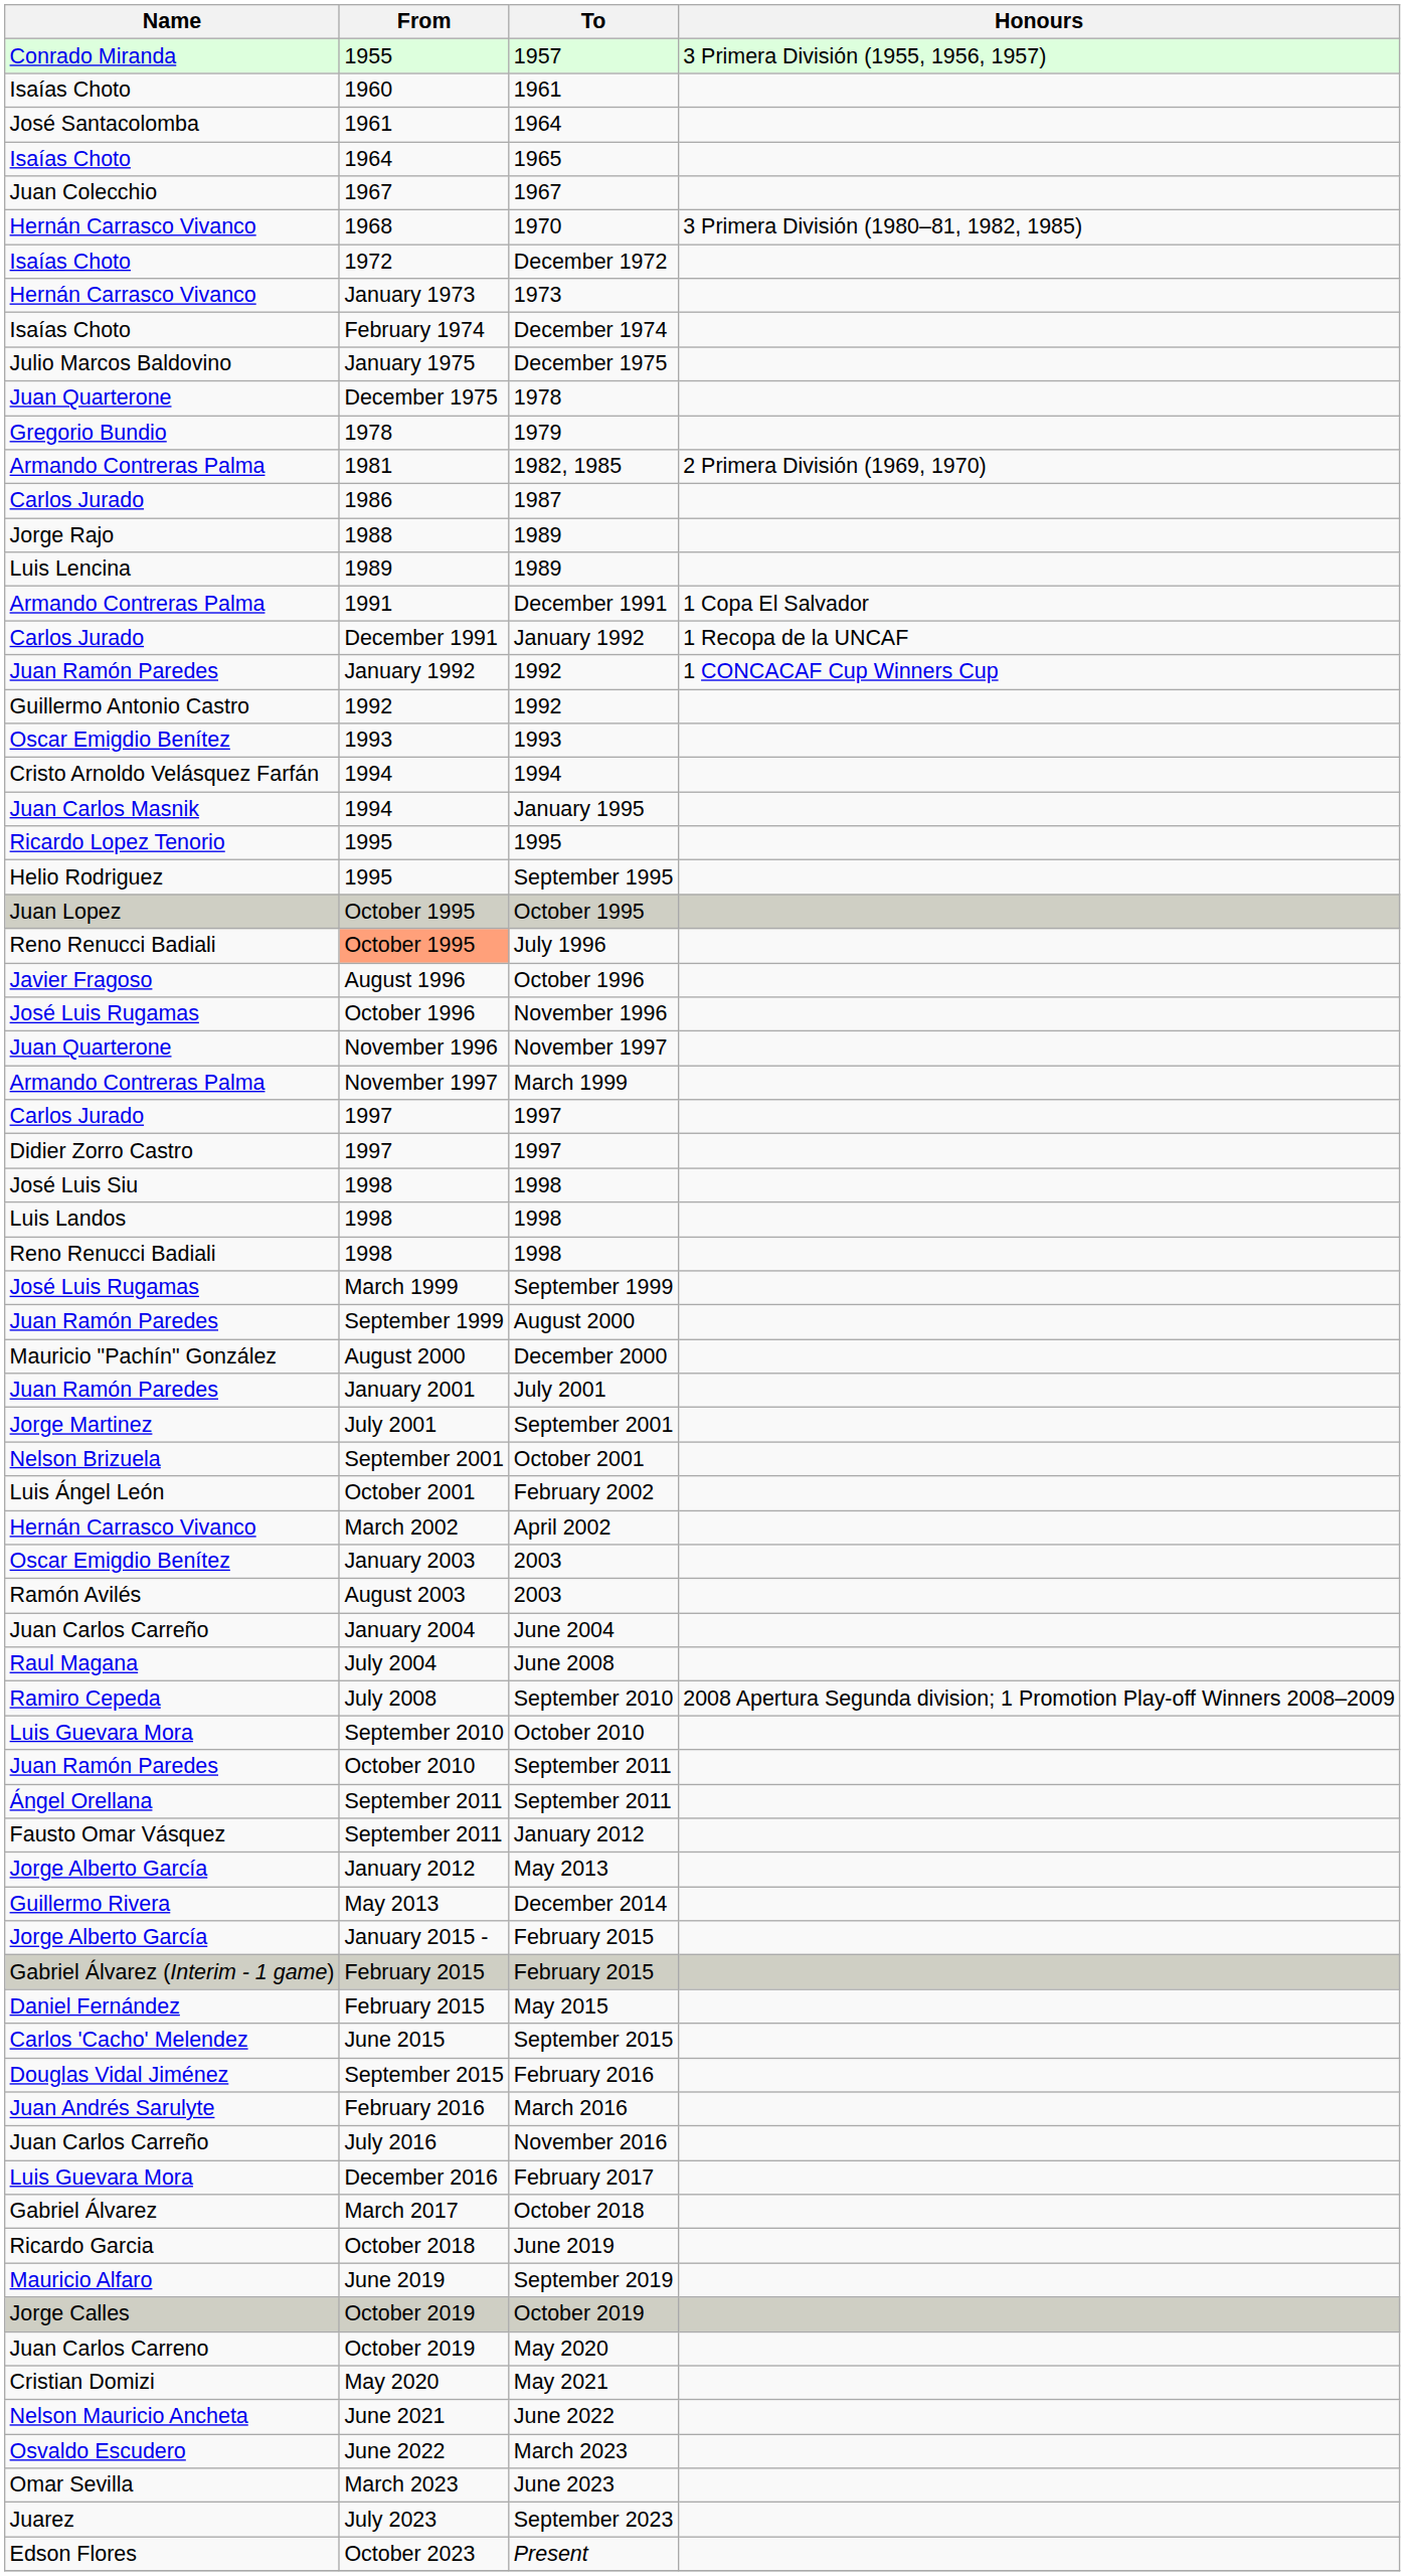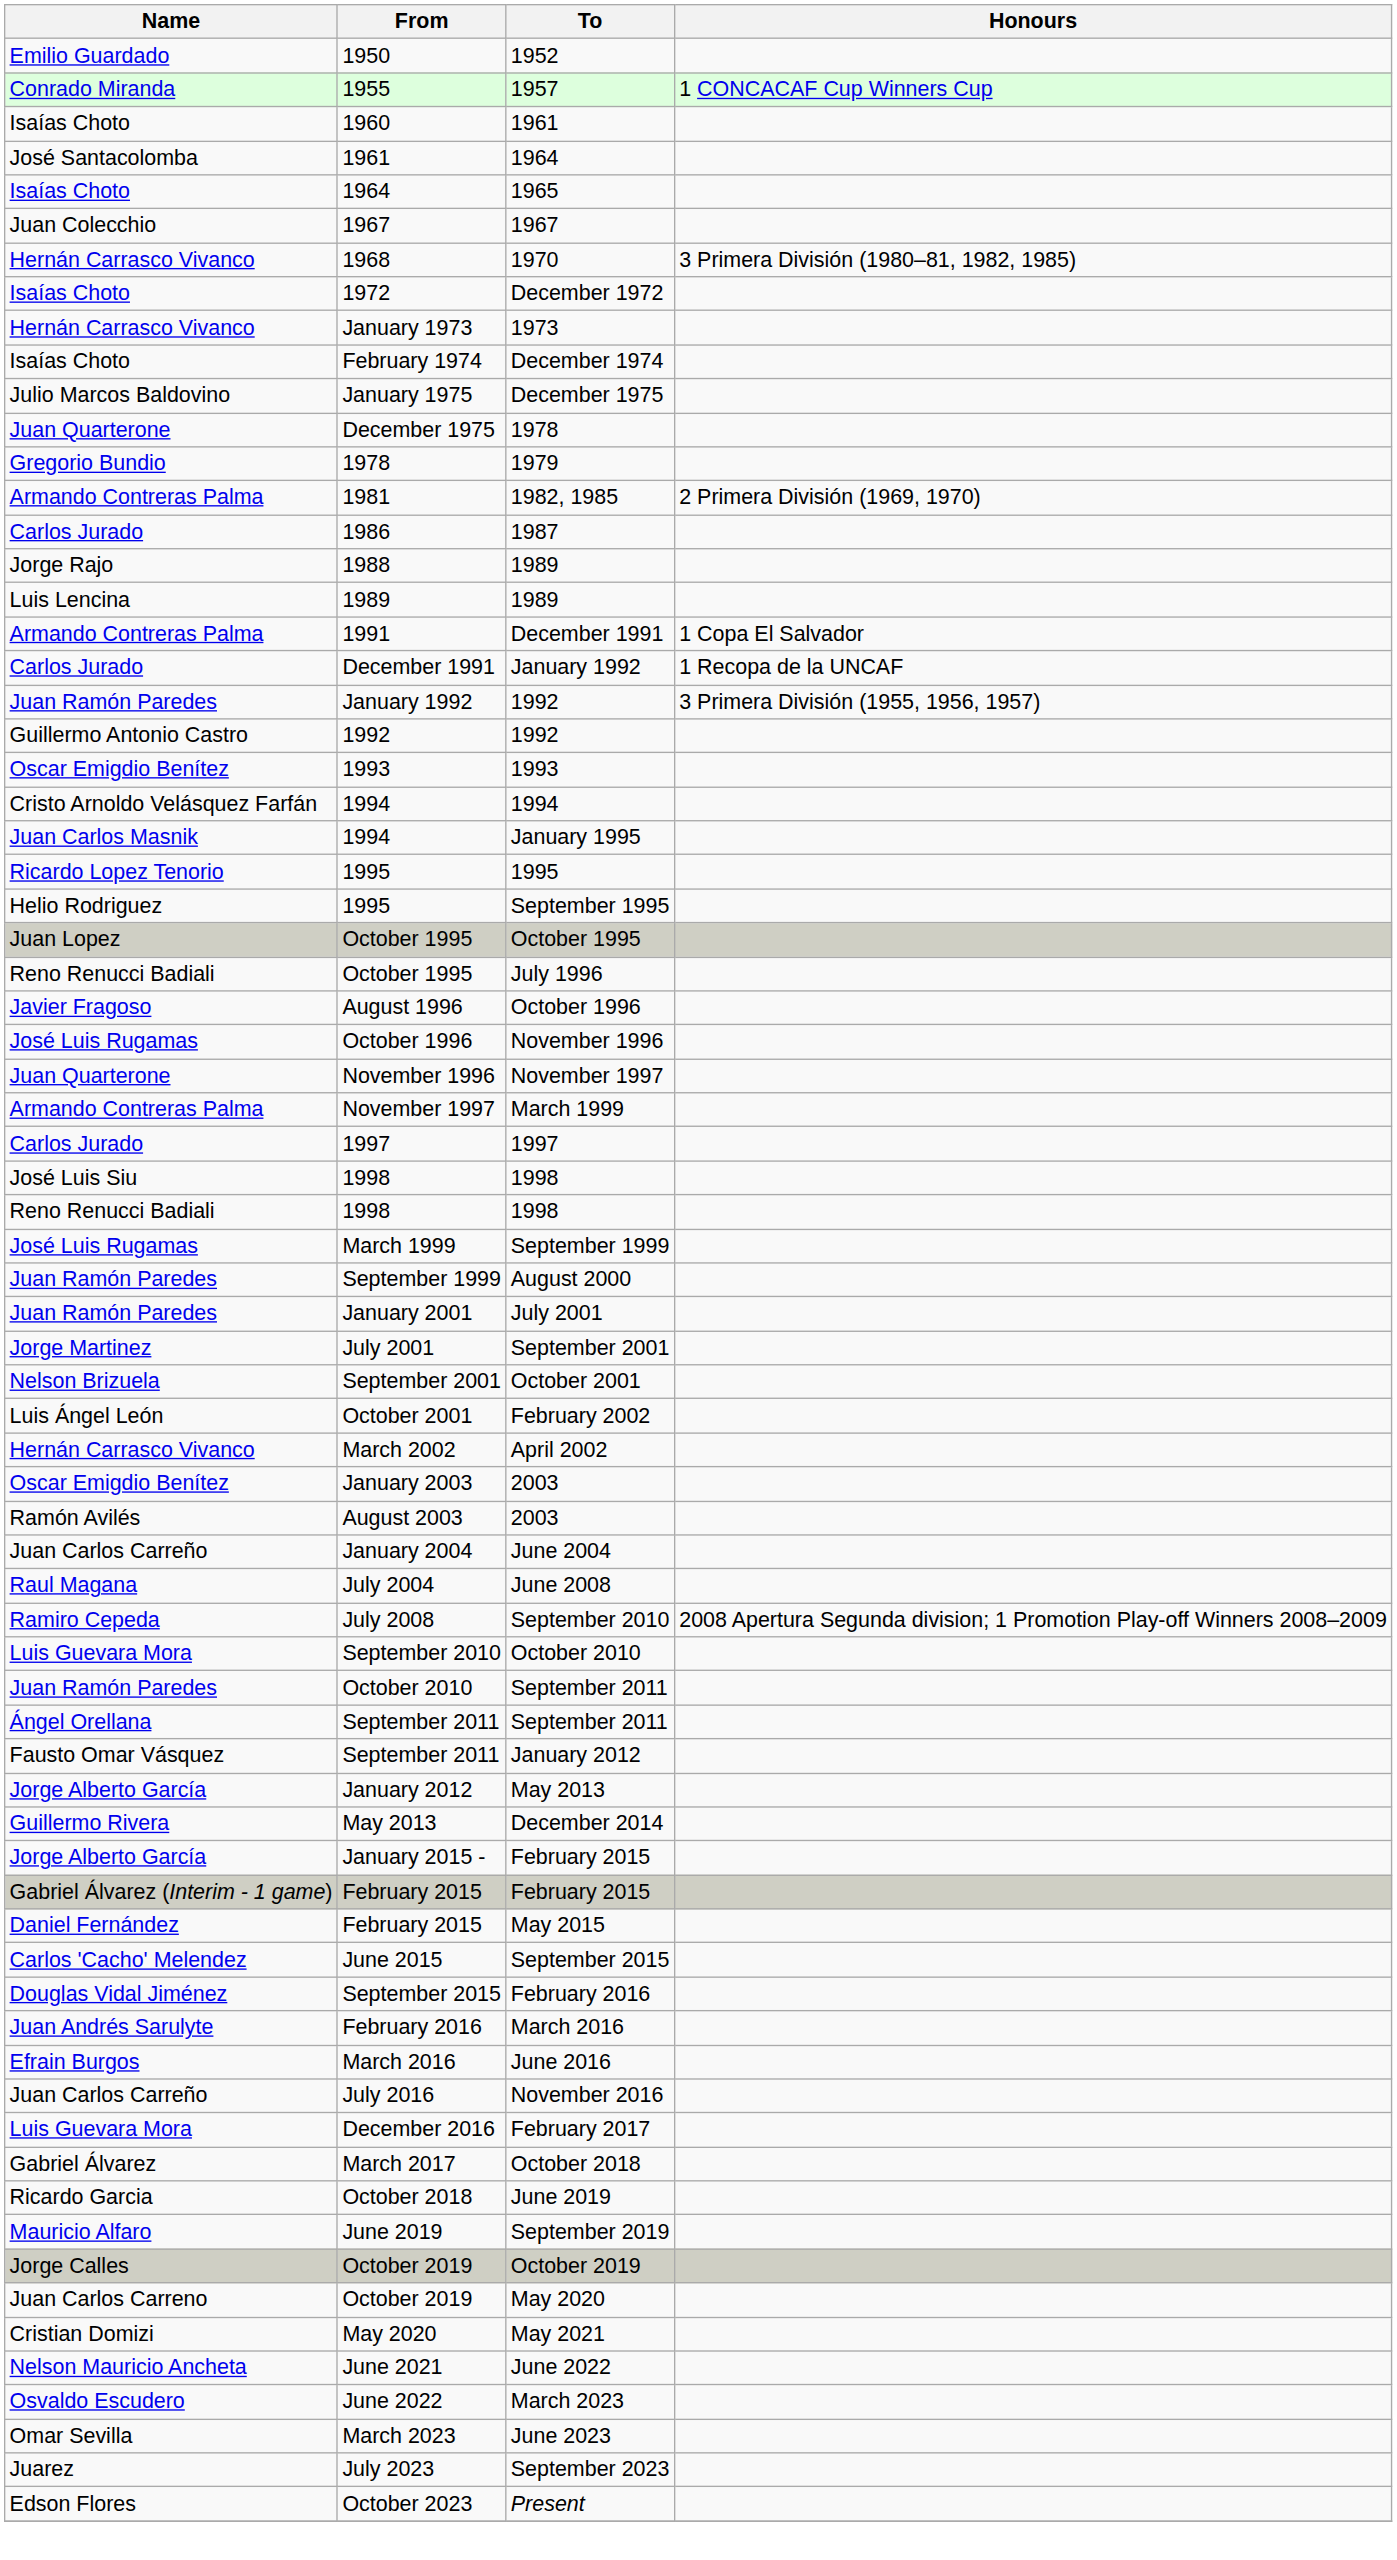+ row: Emilio Guardado | 1950 | 1952
1957 | Honours: 3 Primera División (1955, 1956, 1957) -> 1 CONCACAF Cup Winners Cup
Juan Ramón Paredes / 1992 | Honours: 1 CONCACAF Cup Winners Cup -> 3 Primera División (1955, 1956, 1957)
July 1996 | From: lightsalmon background -> no background
- row: Didier Zorro Castro | 1997 | 1997
- row: Luis Landos | 1998 | 1998
- row: Mauricio "Pachín" González | August 2000 | December 2000
+ row: Efrain Burgos | March 2016 | June 2016
